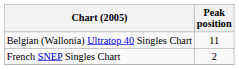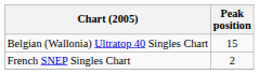Belgian (Wallonia) Ultratop 40 Singles Chart | Peak position: 11 -> 15
